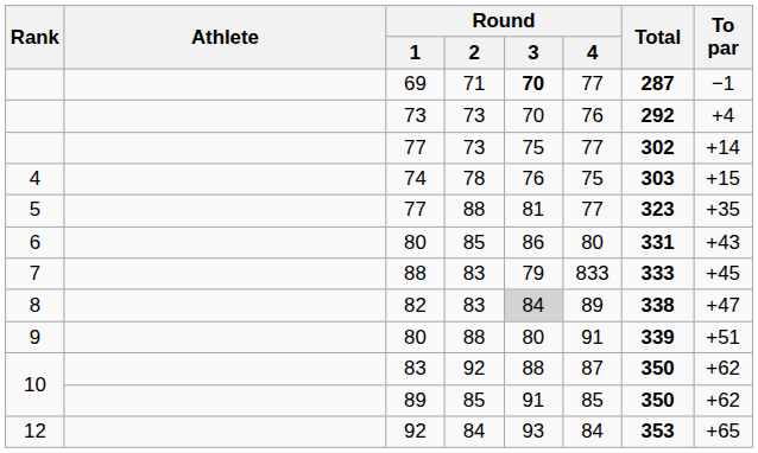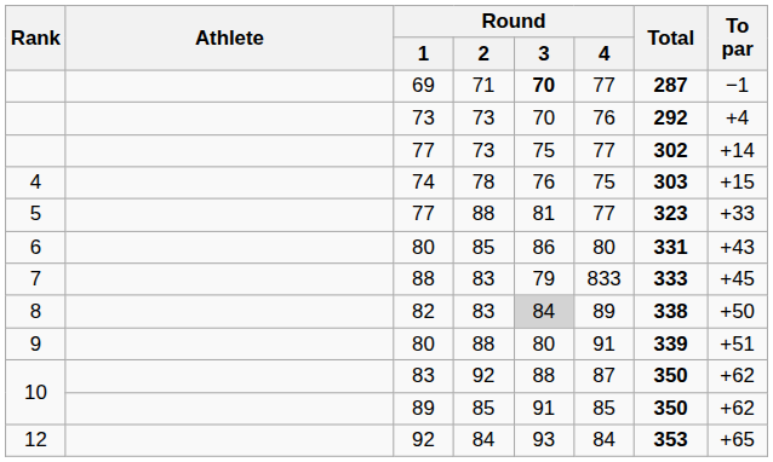5 / 77 | To par: +35 -> +33
82 | To par: +47 -> +50
